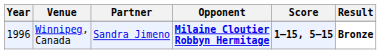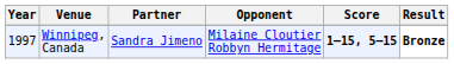Winnipeg, Canada | Year: 1996 -> 1997
Winnipeg, Canada | Opponent: bold -> normal
